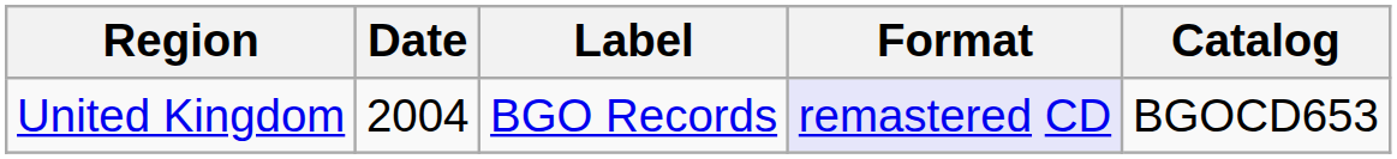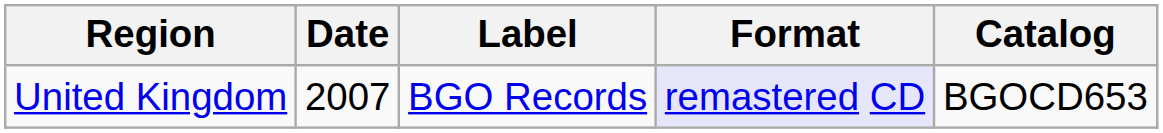United Kingdom | Date: 2004 -> 2007
